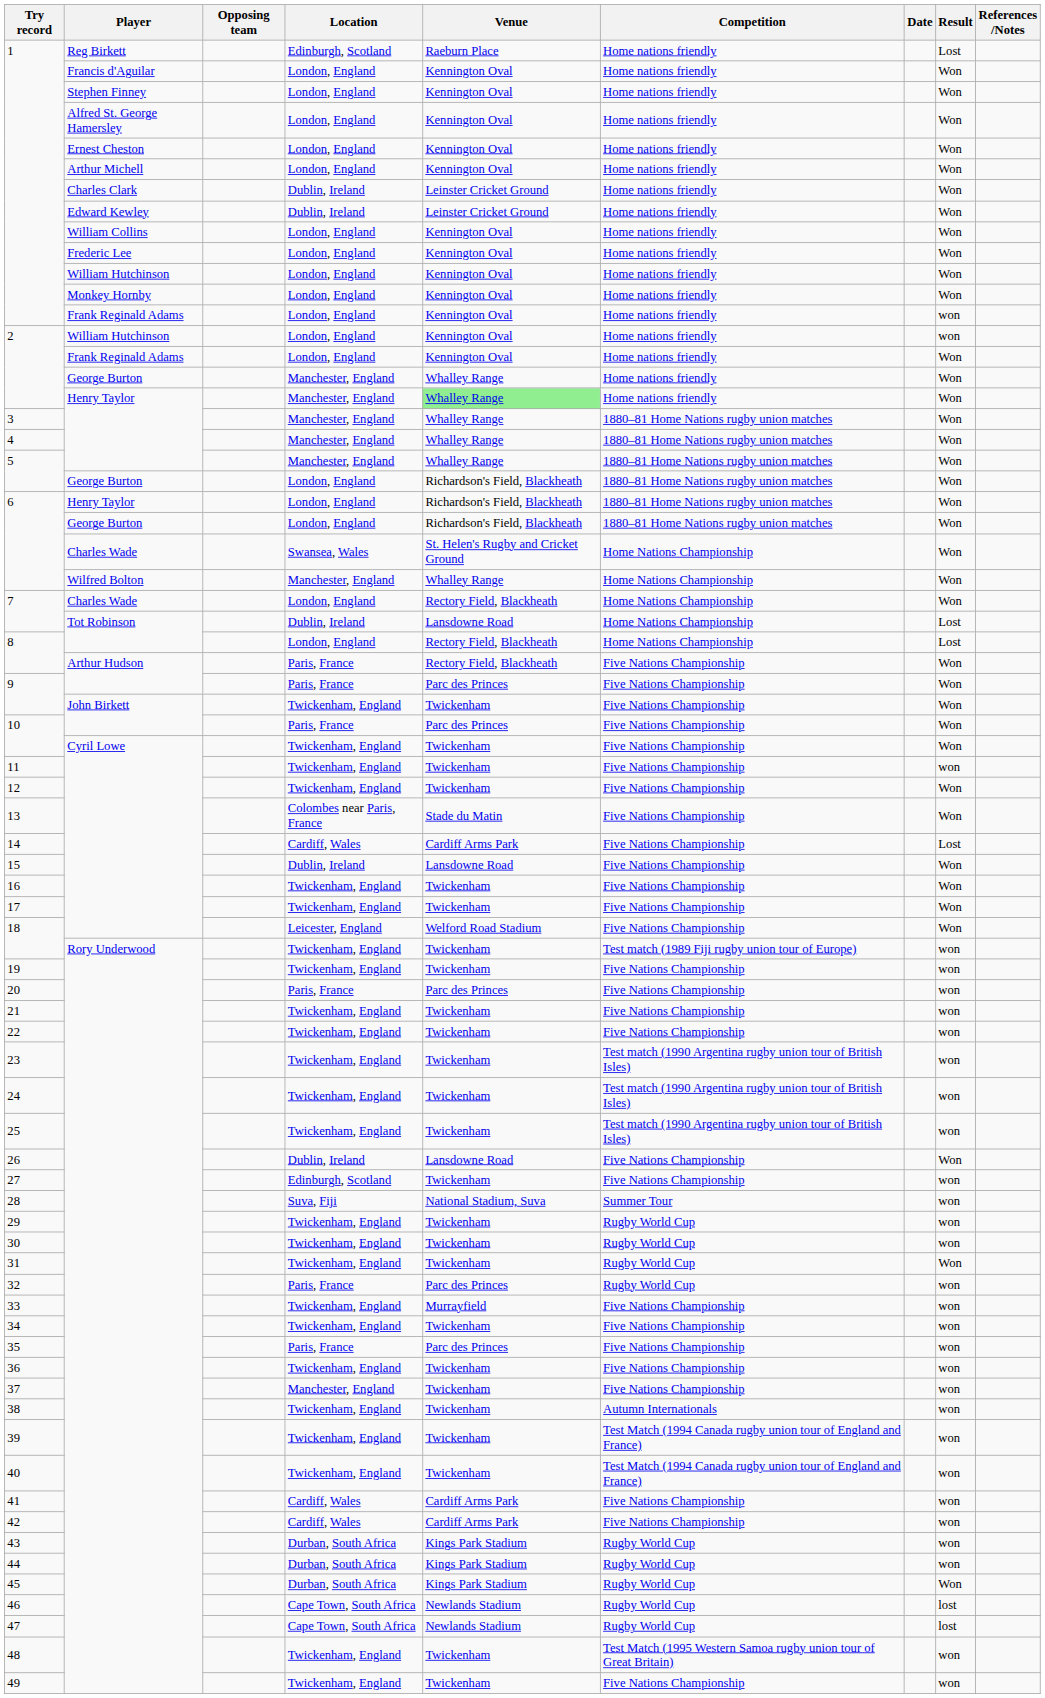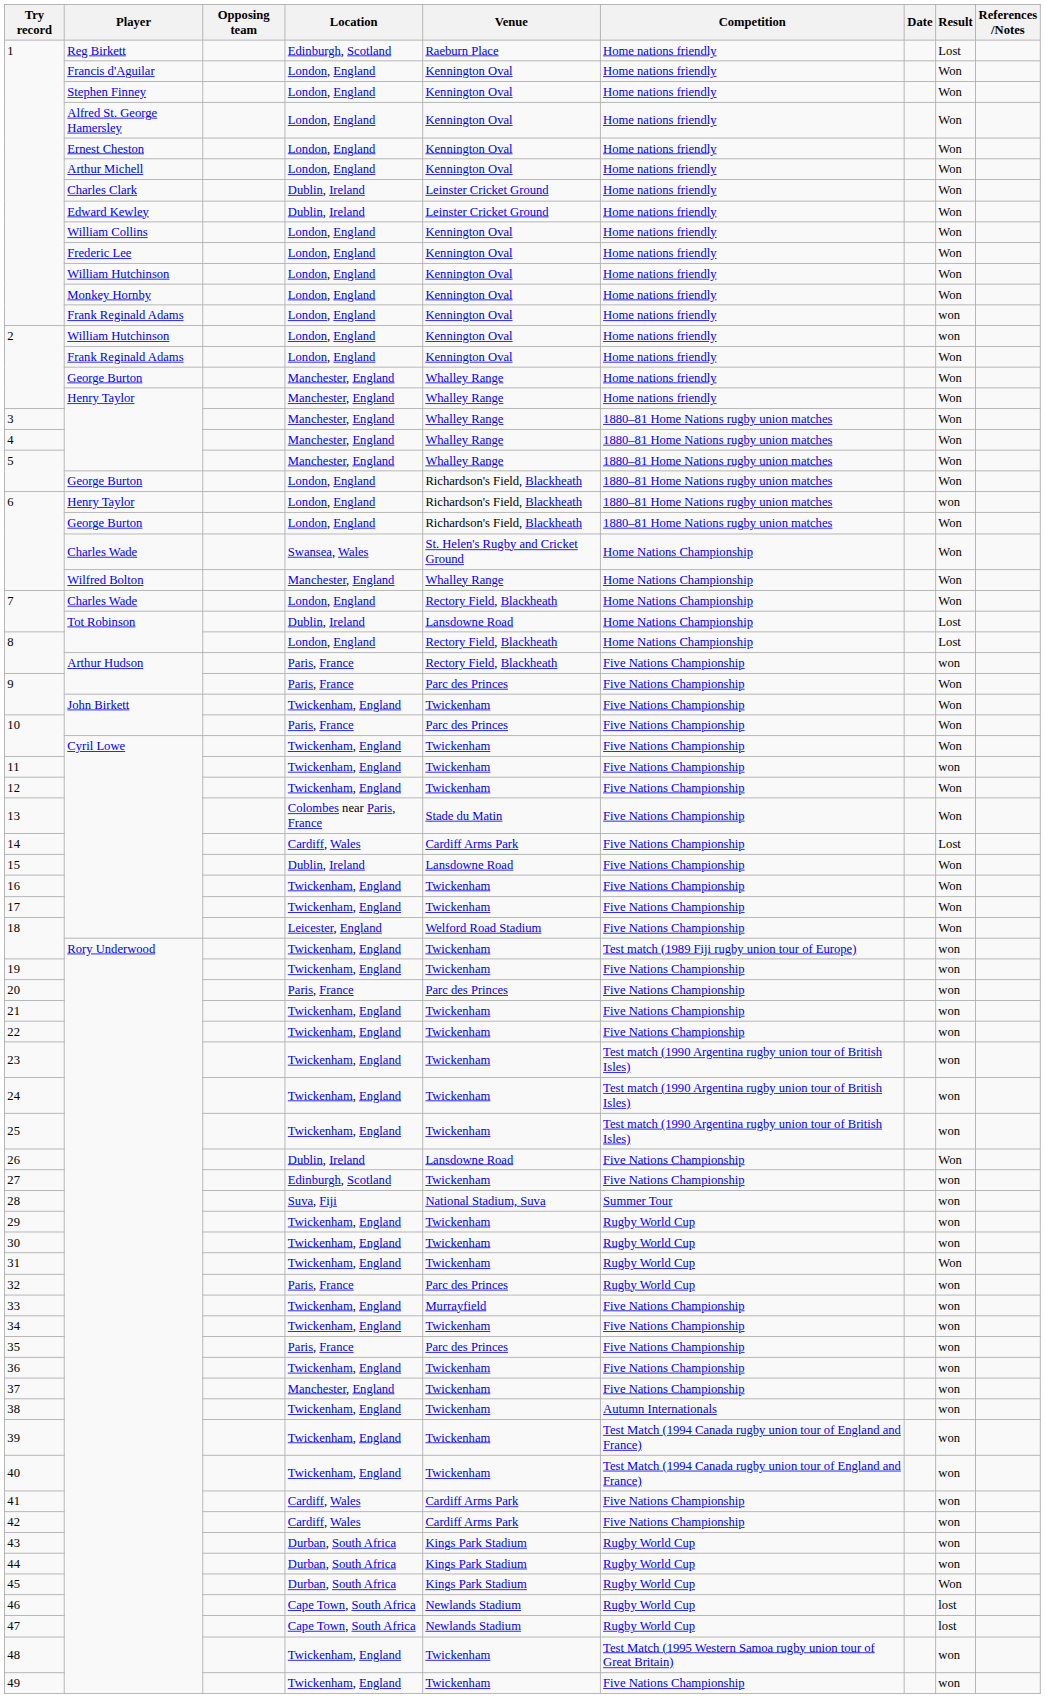2 / Henry Taylor | Venue: lightgreen background -> no background
6 / Henry Taylor | Result: Won -> won
8 / Arthur Hudson | Result: Won -> won
